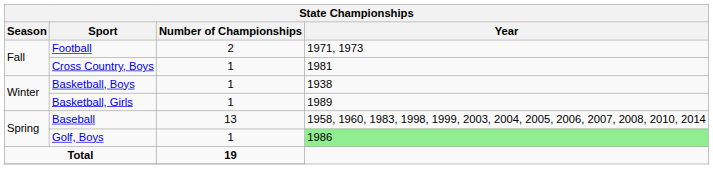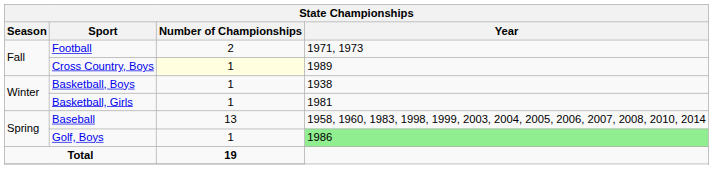Cross Country, Boys | Number of Championships: no background -> lightyellow background
Cross Country, Boys | Year: 1981 -> 1989
Basketball, Girls | Year: 1989 -> 1981
